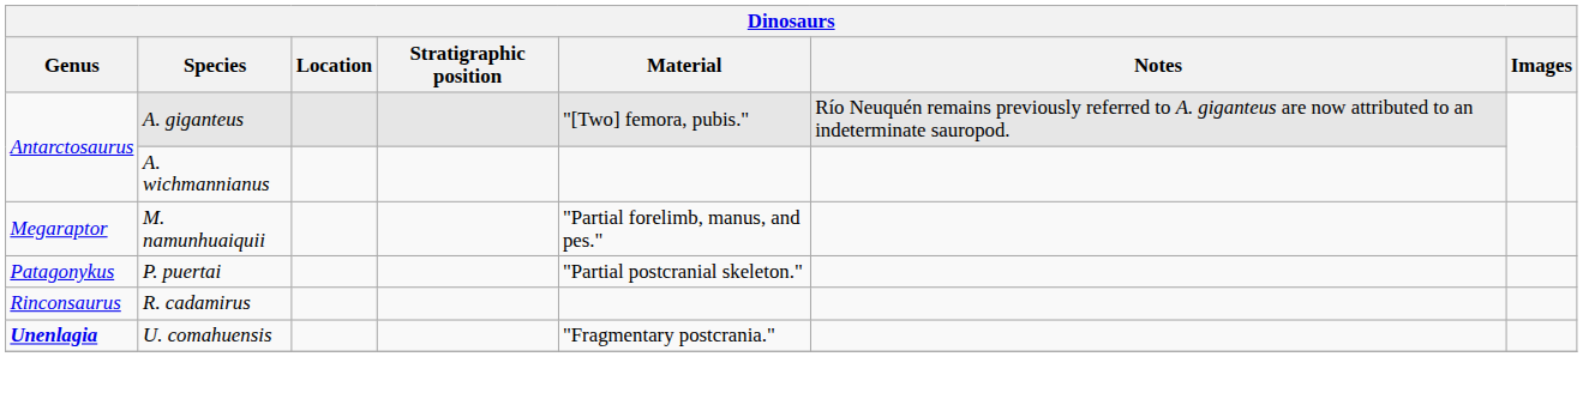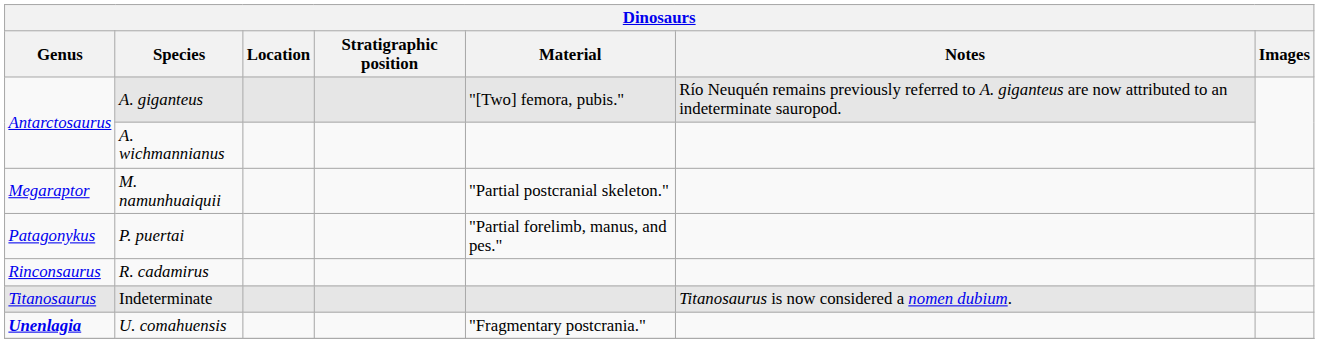M. namunhuaiquii | Material: "Partial forelimb, manus, and pes." -> "Partial postcranial skeleton."
P. puertai | Material: "Partial postcranial skeleton." -> "Partial forelimb, manus, and pes."
+ row: Titanosaurus | Indeterminate | Titanosaurus is now considered a nomen dubium.
